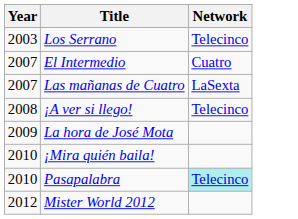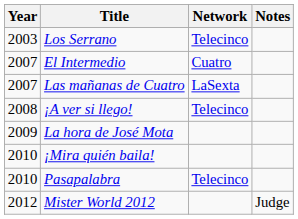+ column: Notes | Judge
Pasapalabra | Network: paleturquoise background -> no background
